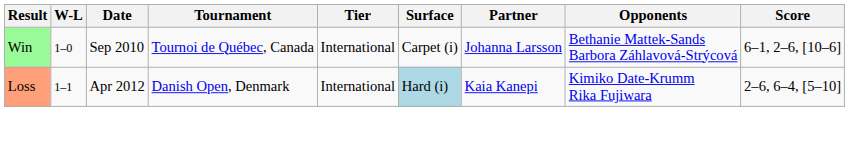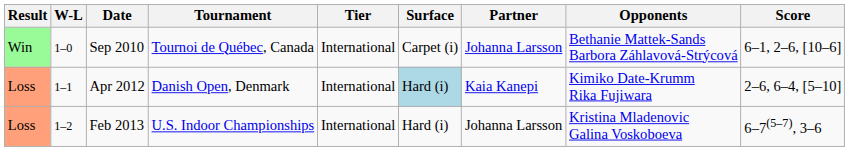+ row: Loss | 1–2 | Feb 2013 | U.S. Indoor Championships | International | Hard (i) | Johanna Larsson | Kristina Mladenovic Galina Voskoboeva | 6–7(5–7), 3–6
